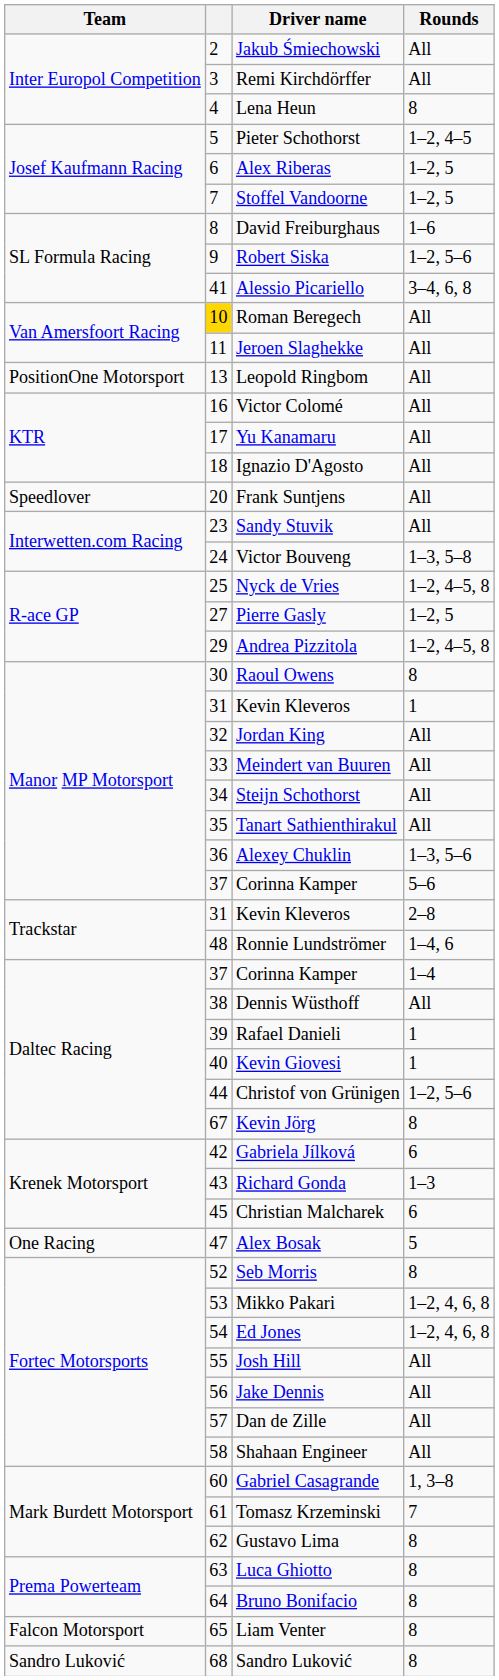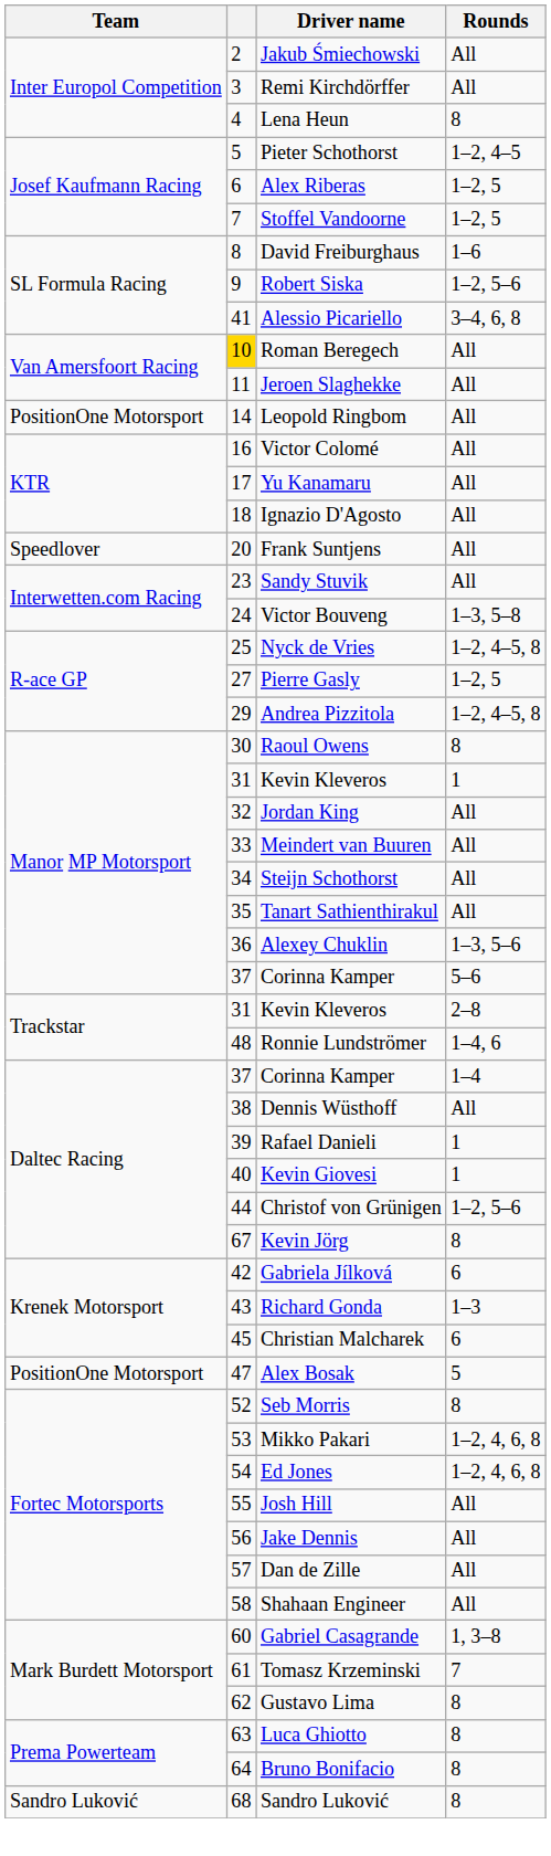Leopold Ringbom | column 2: 13 -> 14
Alex Bosak | Team: One Racing -> PositionOne Motorsport
- row: Falcon Motorsport | 65 | Liam Venter | 8
